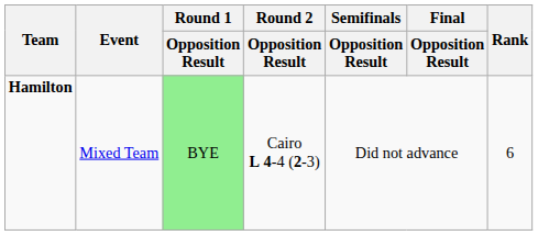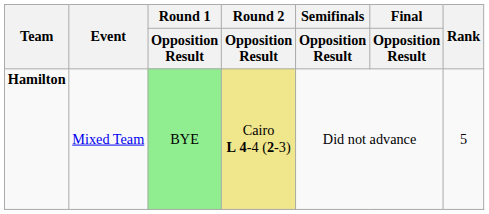Hamilton | Round 2 / Opposition Result: no background -> khaki background
Hamilton | Rank: 6 -> 5
